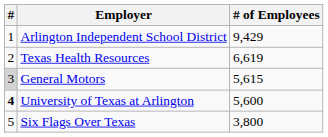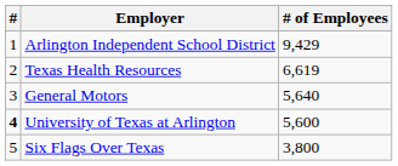General Motors | #: lightgrey background -> no background
General Motors | # of Employees: 5,615 -> 5,640
